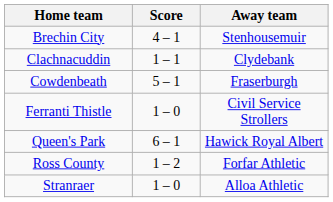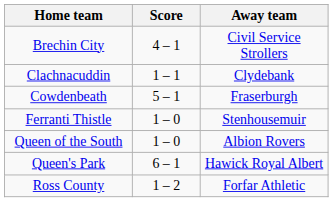Brechin City | Away team: Stenhousemuir -> Civil Service Strollers
Ferranti Thistle | Away team: Civil Service Strollers -> Stenhousemuir
+ row: Queen of the South | 1 – 0 | Albion Rovers
- row: Stranraer | 1 – 0 | Alloa Athletic
